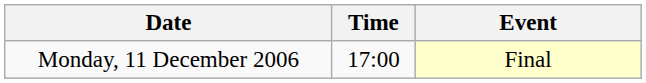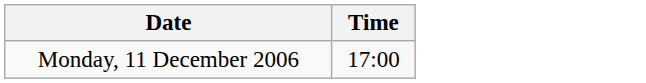- column: Event | Final
